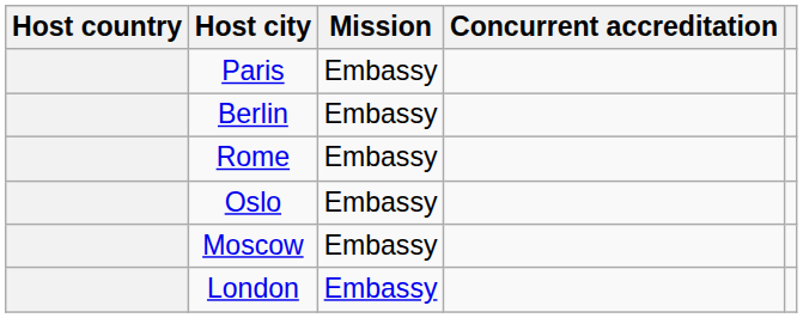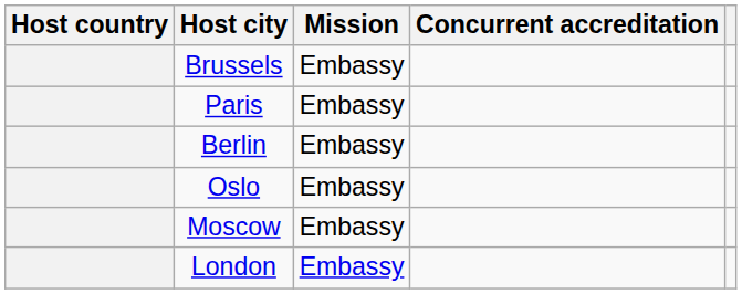+ row: Brussels | Embassy
- row: Rome | Embassy
